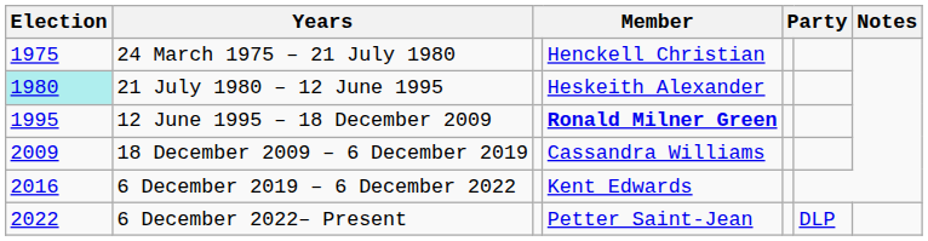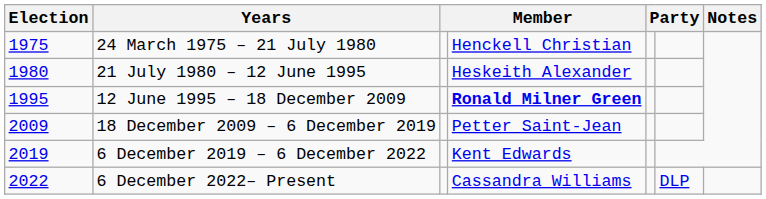21 July 1980 – 12 June 1995 | Election: paleturquoise background -> no background
18 December 2009 – 6 December 2019 | column 4: Cassandra Williams -> Petter Saint-Jean
6 December 2019 – 6 December 2022 | Election: 2016 -> 2019
6 December 2022– Present | column 4: Petter Saint-Jean -> Cassandra Williams
